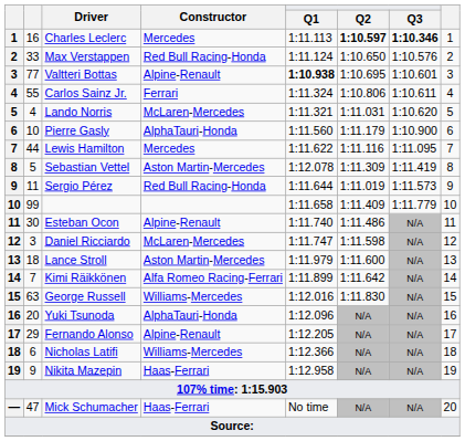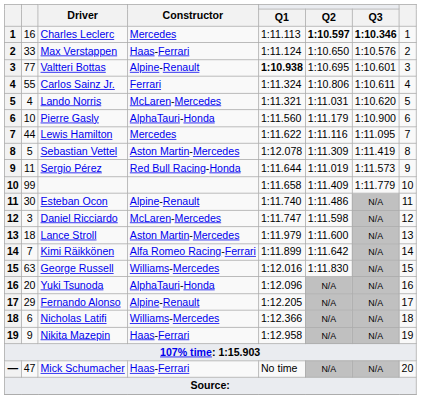Max Verstappen | Constructor: Red Bull Racing-Honda -> Haas-Ferrari
